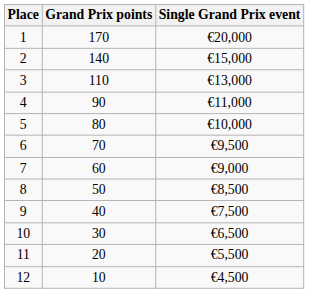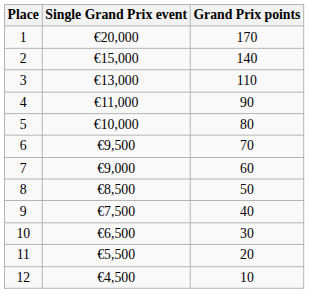columns swapped: Single Grand Prix event <-> Grand Prix points
